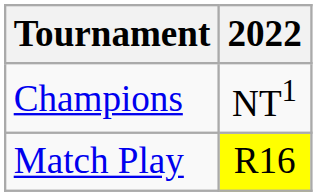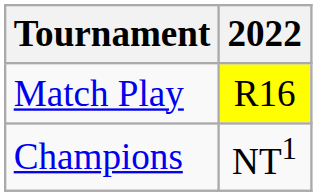rows swapped: Match Play <-> Champions
